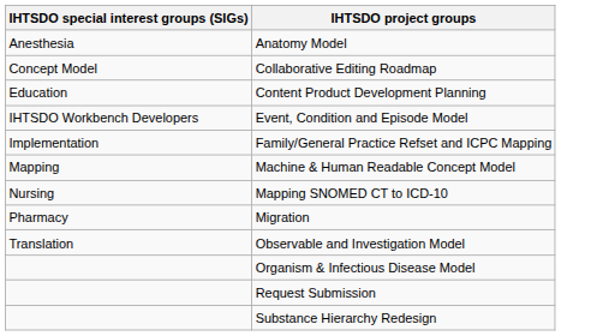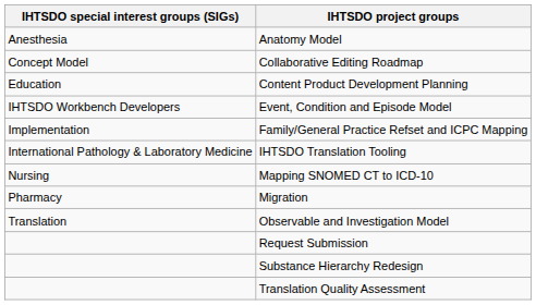+ row: International Pathology & Laboratory Medicine | IHTSDO Translation Tooling
- row: Mapping | Machine & Human Readable Concept Model
- row: Organism & Infectious Disease Model
+ row: Translation Quality Assessment
